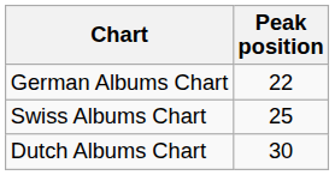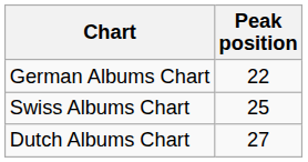Dutch Albums Chart | Peak position: 30 -> 27
